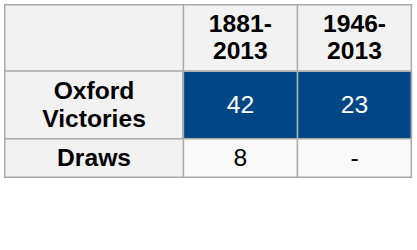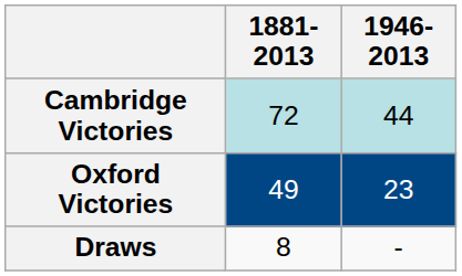+ row: Cambridge Victories | 72 | 44
Oxford Victories | 1881-2013: 42 -> 49
